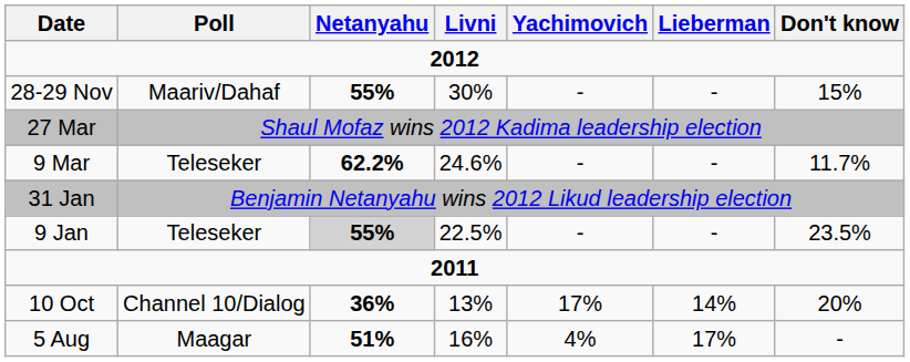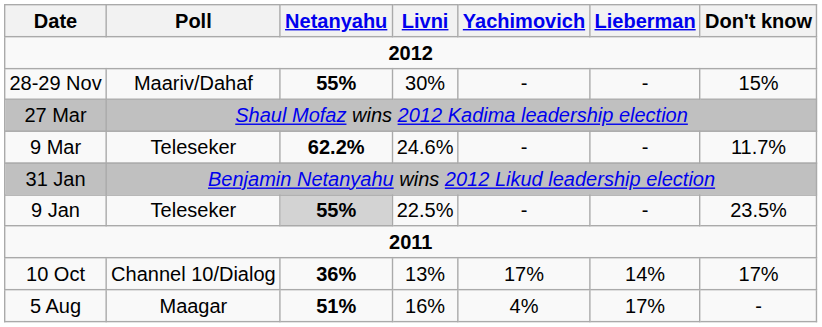10 Oct | Don't know: 20% -> 17%
